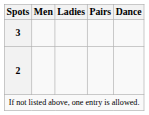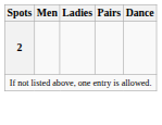- row: 3
